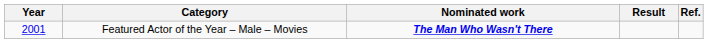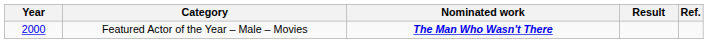Featured Actor of the Year – Male – Movies | Year: 2001 -> 2000
